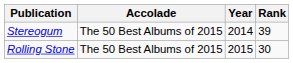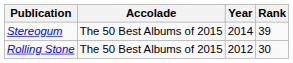Rolling Stone | Year: 2015 -> 2012
